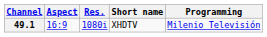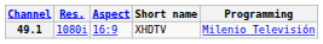columns swapped: Res. <-> Aspect
